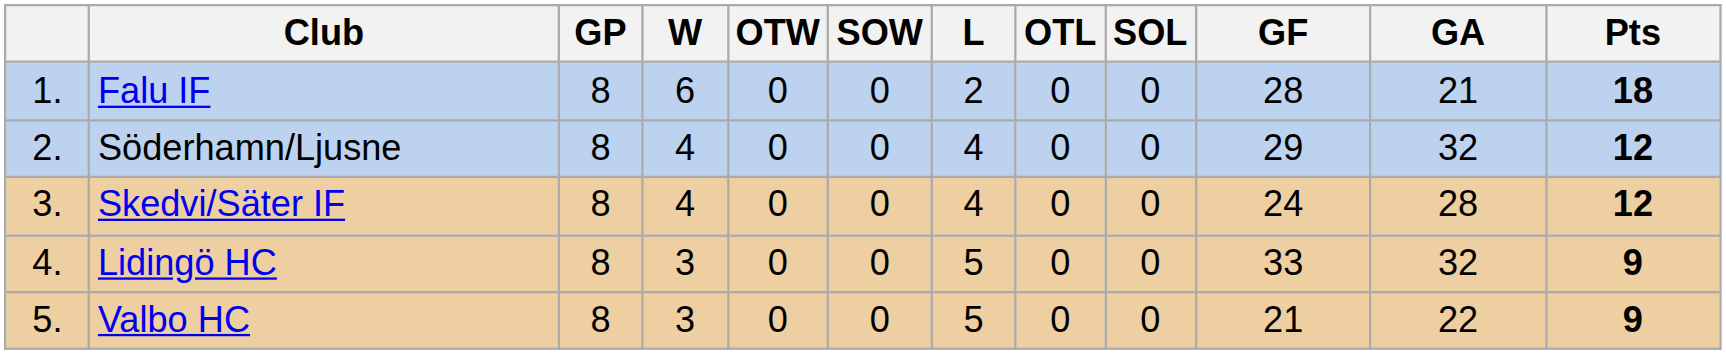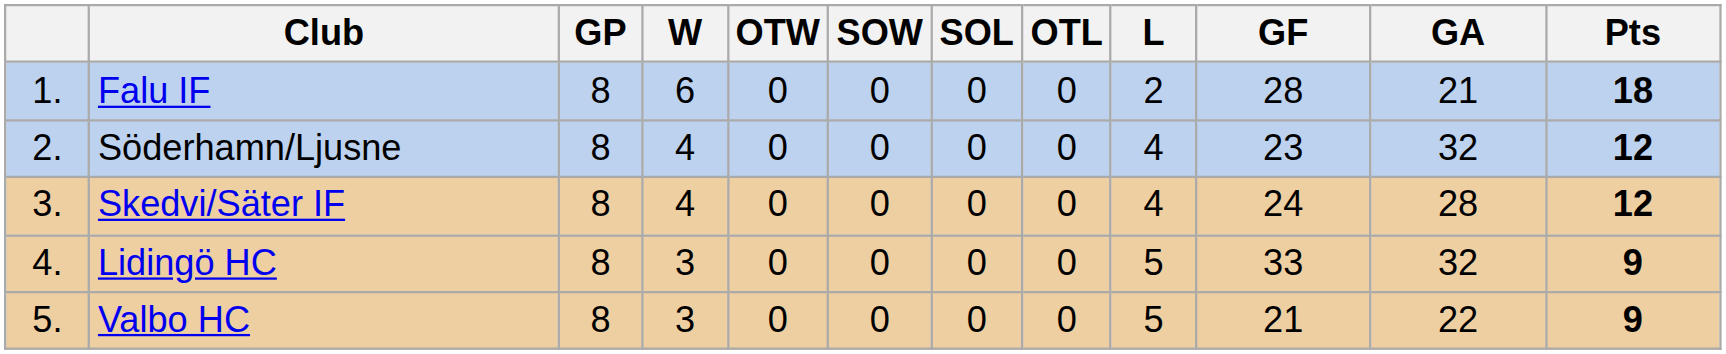columns swapped: SOL <-> L
Söderhamn/Ljusne | GF: 29 -> 23
